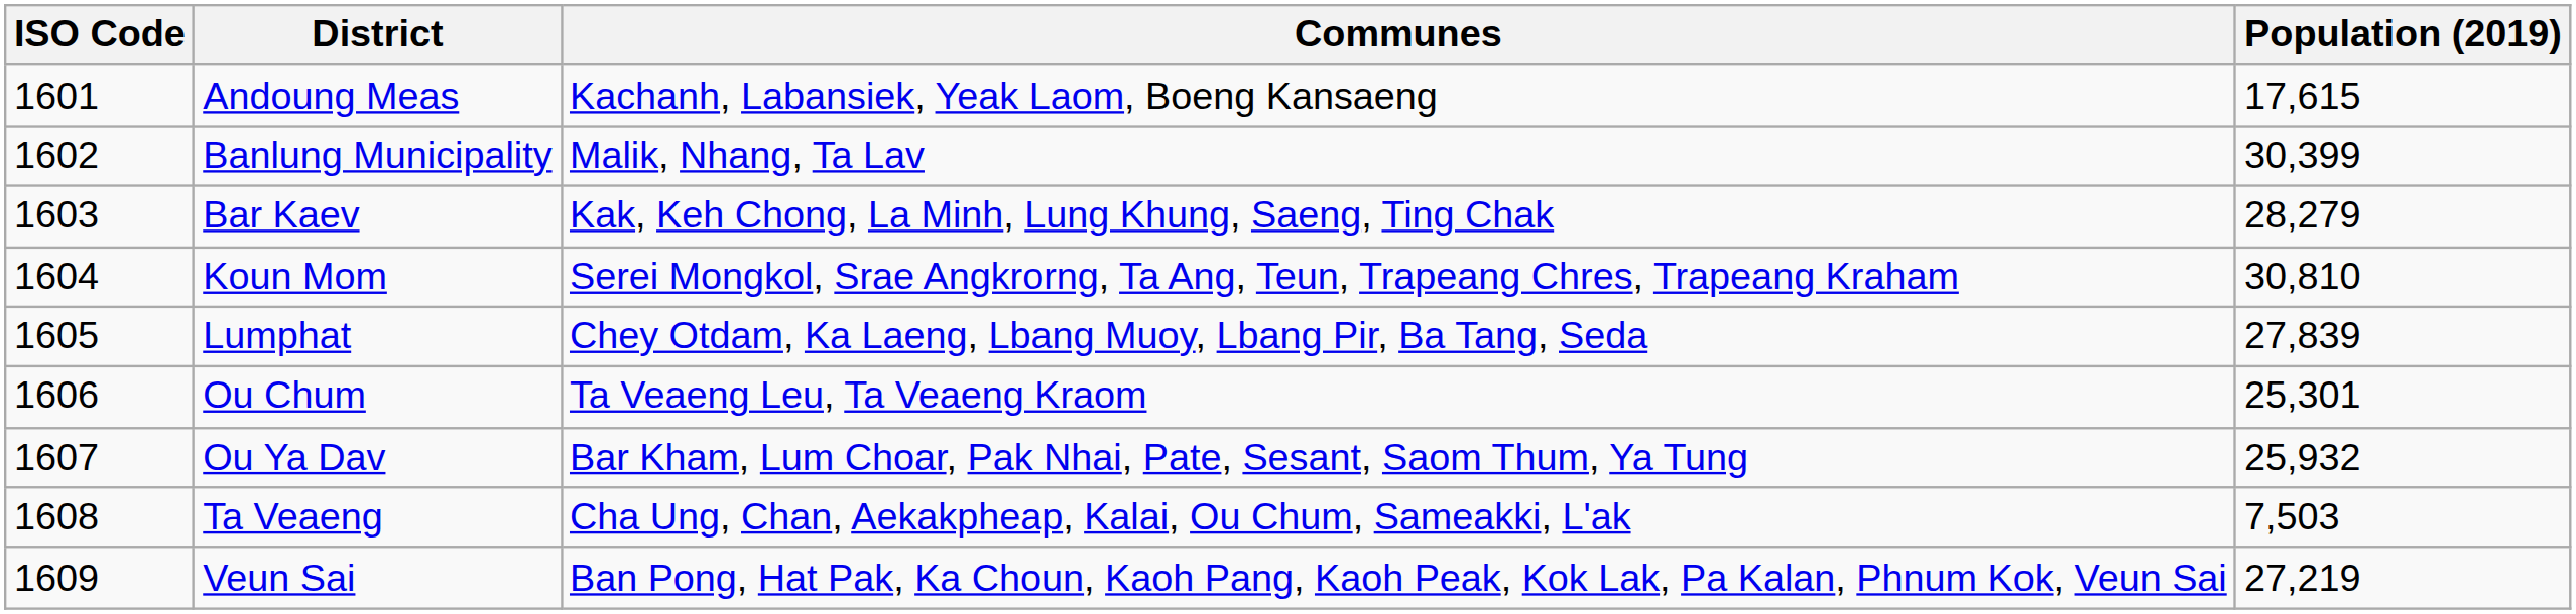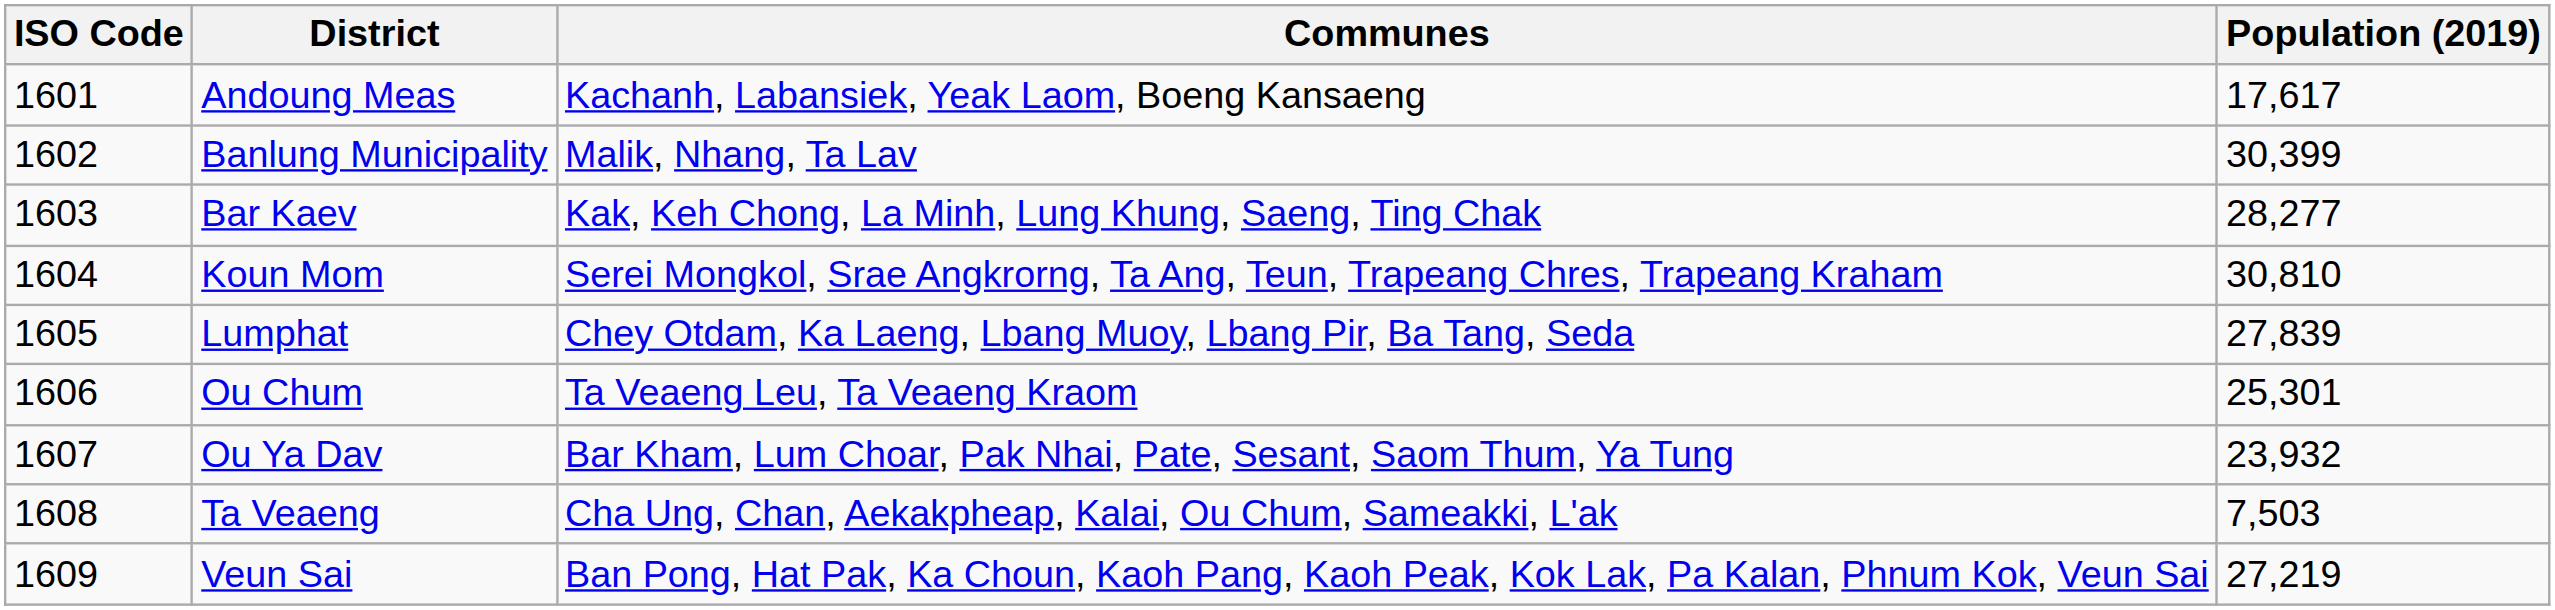Andoung Meas | Population (2019): 17,615 -> 17,617
Bar Kaev | Population (2019): 28,279 -> 28,277
Ou Ya Dav | Population (2019): 25,932 -> 23,932
